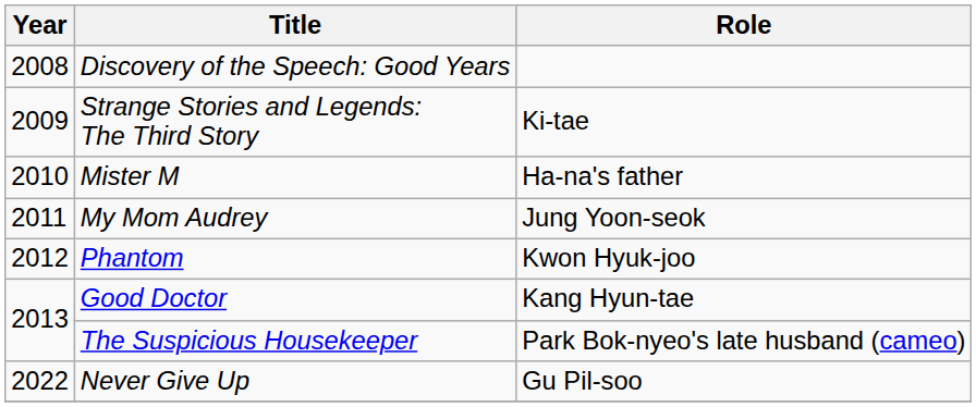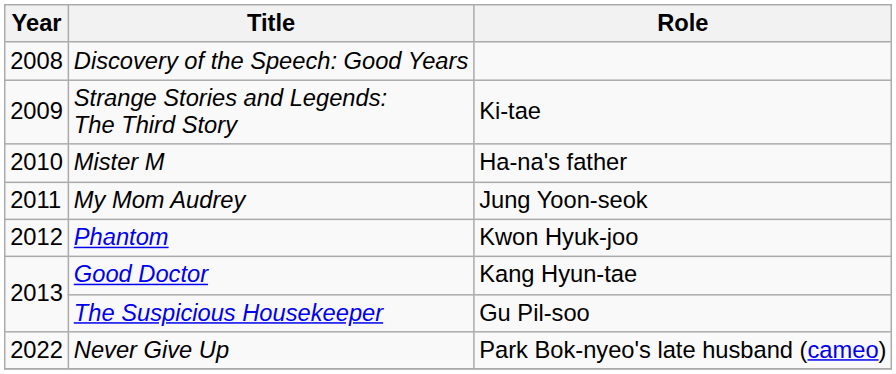The Suspicious Housekeeper | Role: Park Bok-nyeo's late husband (cameo) -> Gu Pil-soo
Never Give Up | Role: Gu Pil-soo -> Park Bok-nyeo's late husband (cameo)
